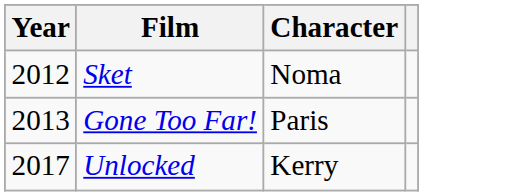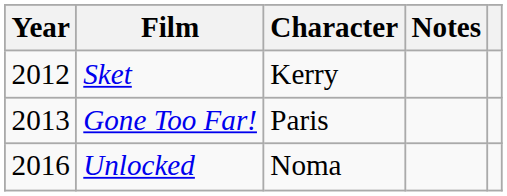+ column: Notes
Sket | Character: Noma -> Kerry
Unlocked | Year: 2017 -> 2016
Unlocked | Character: Kerry -> Noma
